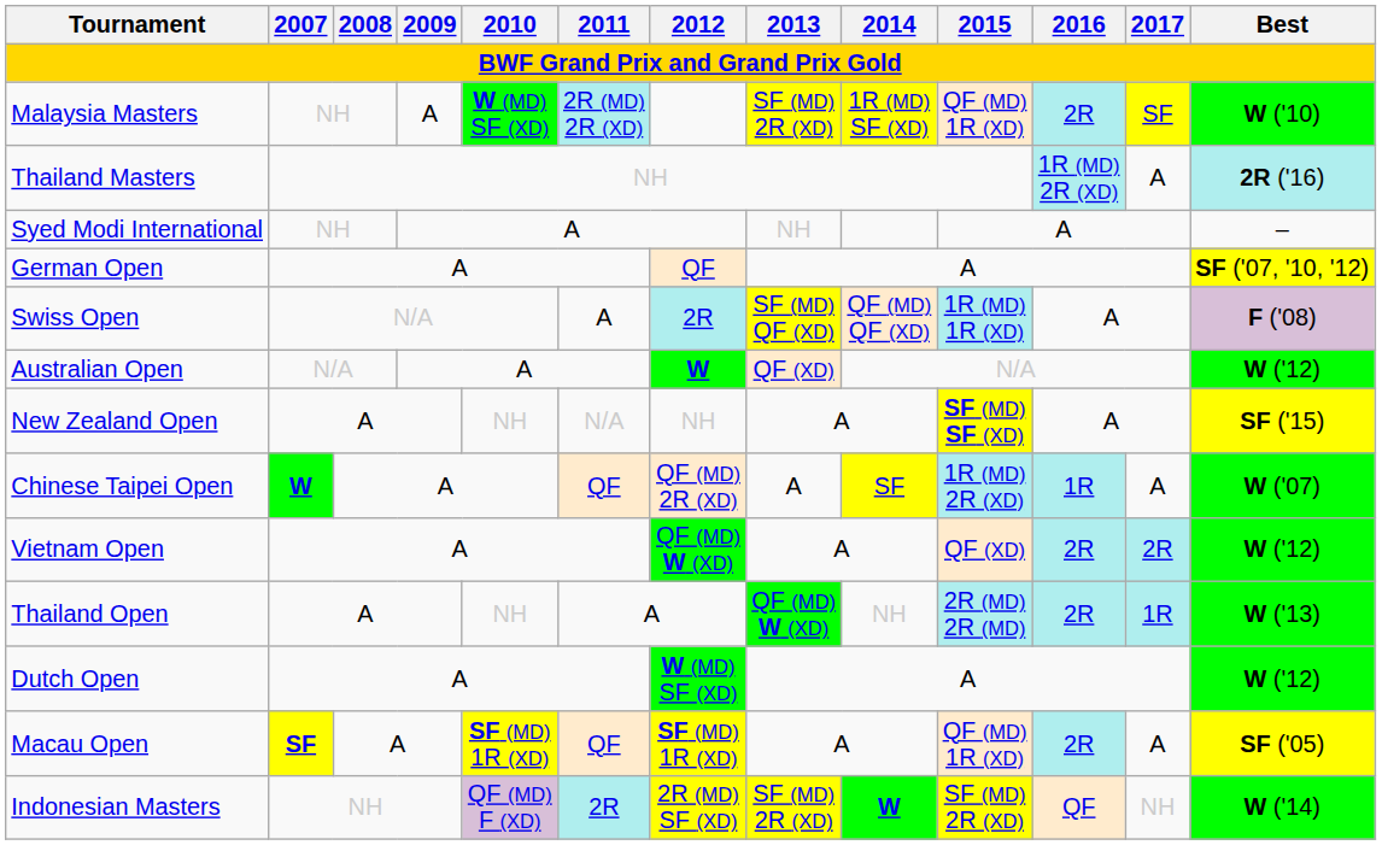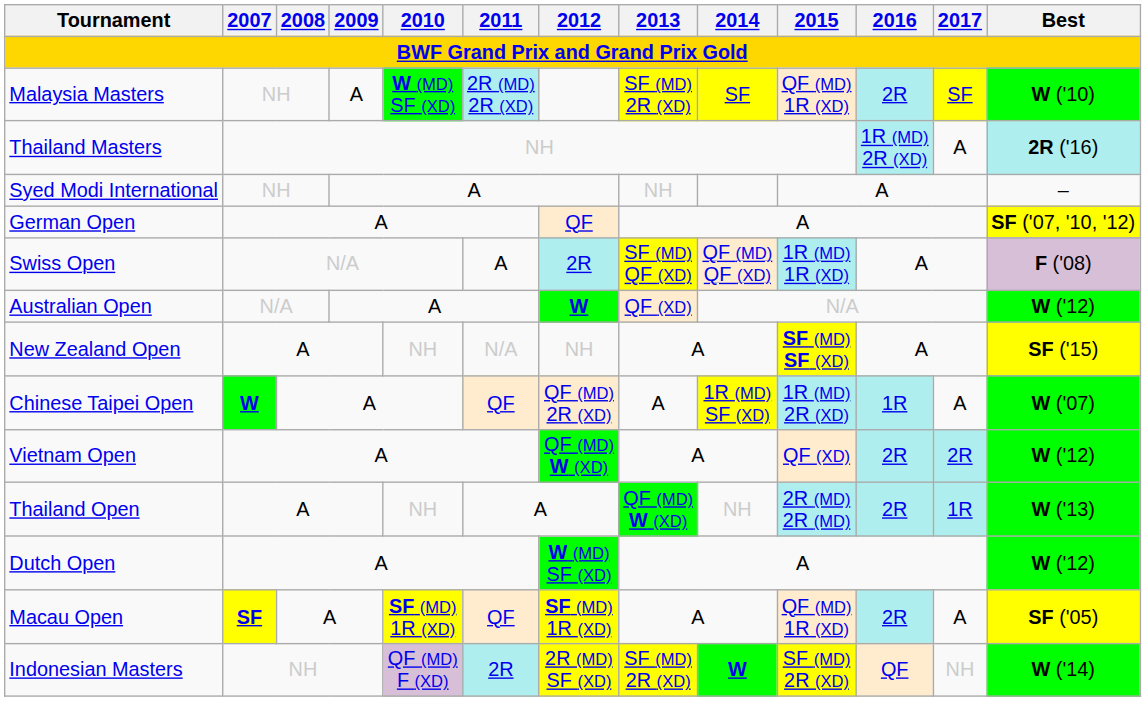Malaysia Masters | 2014: 1R (MD) SF (XD) -> SF
Chinese Taipei Open | 2014: SF -> 1R (MD) SF (XD)
